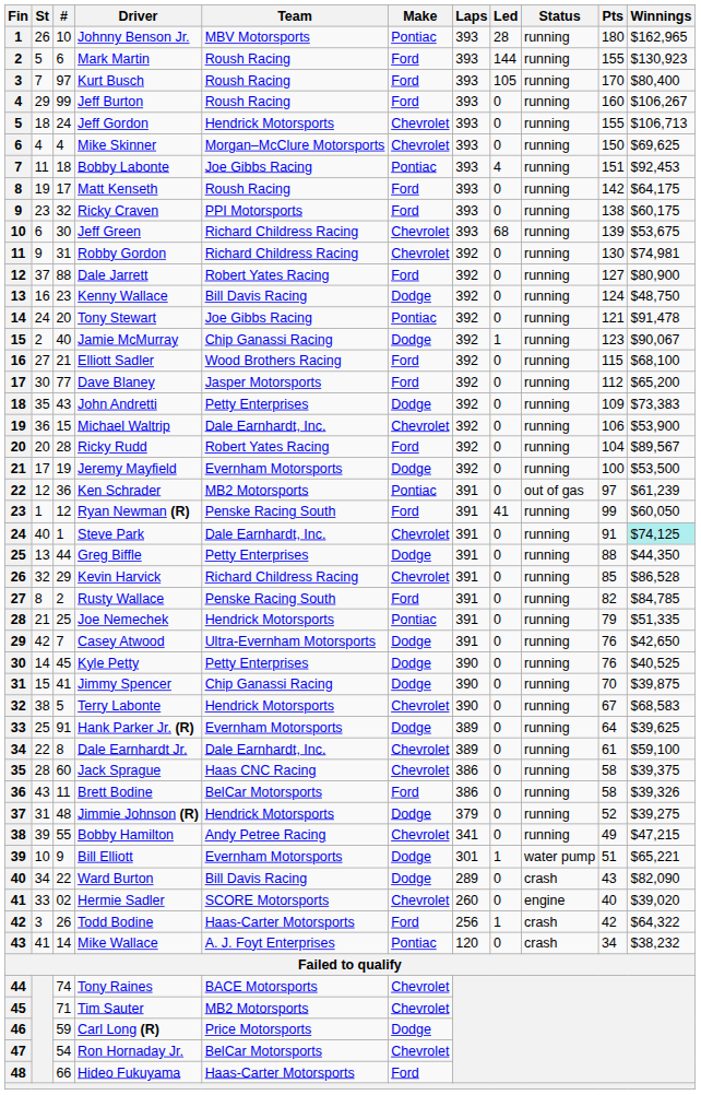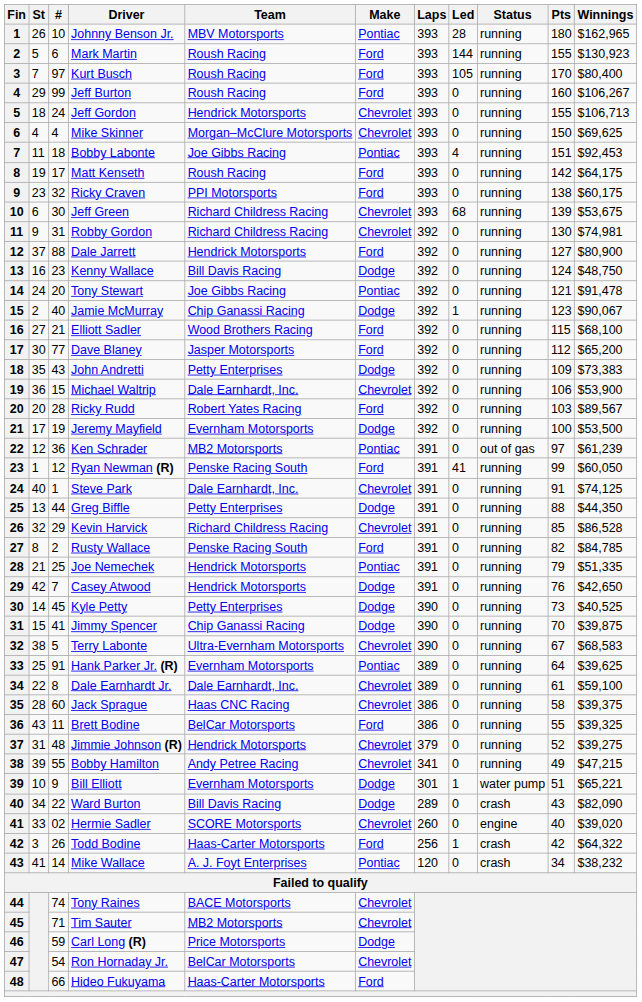Dale Jarrett | Team: Robert Yates Racing -> Hendrick Motorsports
Ricky Rudd | Pts: 104 -> 103
Steve Park | Winnings: paleturquoise background -> no background
Casey Atwood | Team: Ultra-Evernham Motorsports -> Hendrick Motorsports
Kyle Petty | Pts: 76 -> 73
Terry Labonte | Team: Hendrick Motorsports -> Ultra-Evernham Motorsports
Hank Parker Jr. (R) | Make: Dodge -> Pontiac
Brett Bodine | Pts: 58 -> 55
Brett Bodine | Winnings: $39,326 -> $39,325
Jimmie Johnson (R) | Make: Dodge -> Chevrolet
